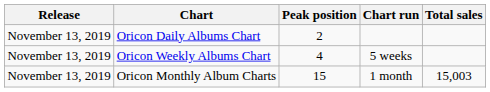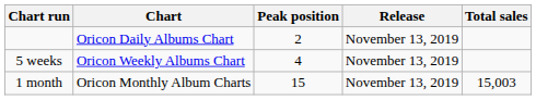columns swapped: Release <-> Chart run
